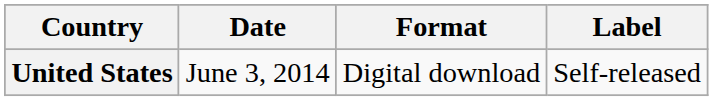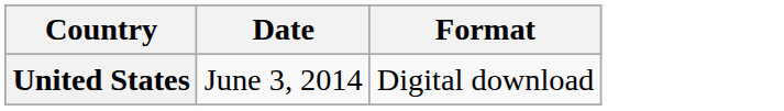- column: Label | Self-released
